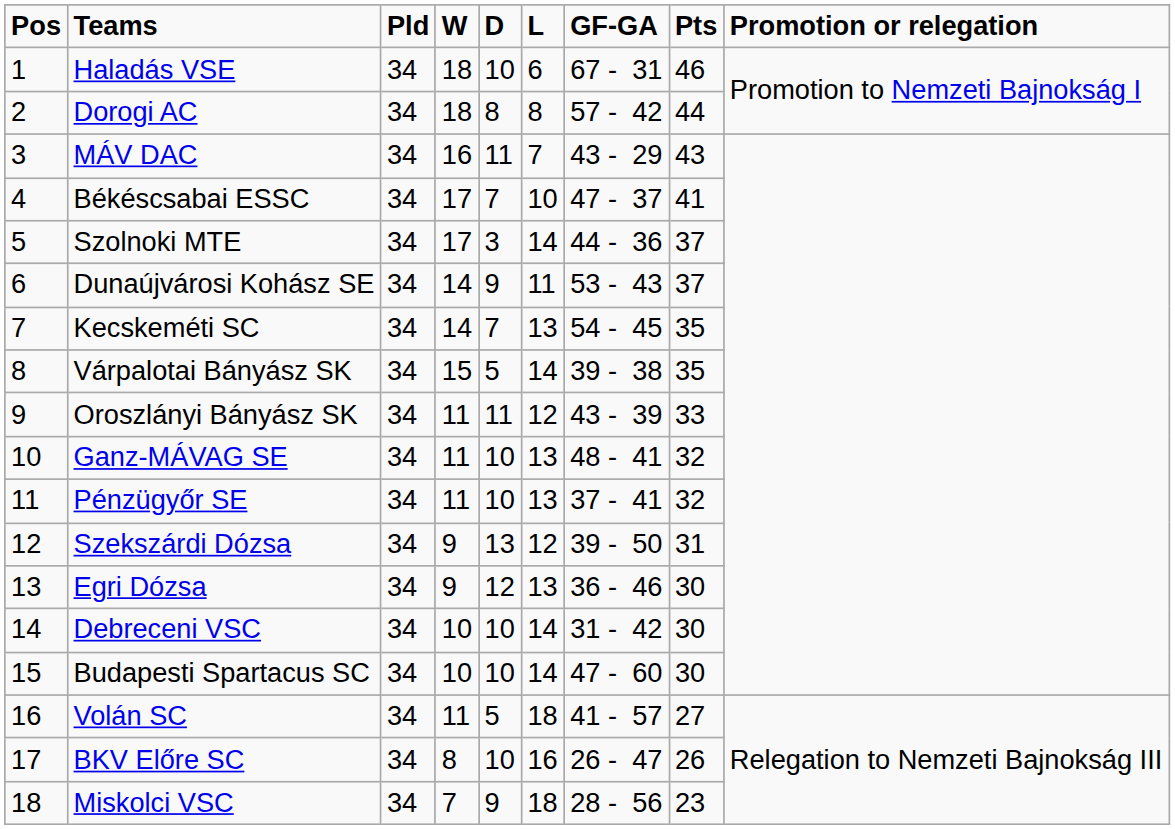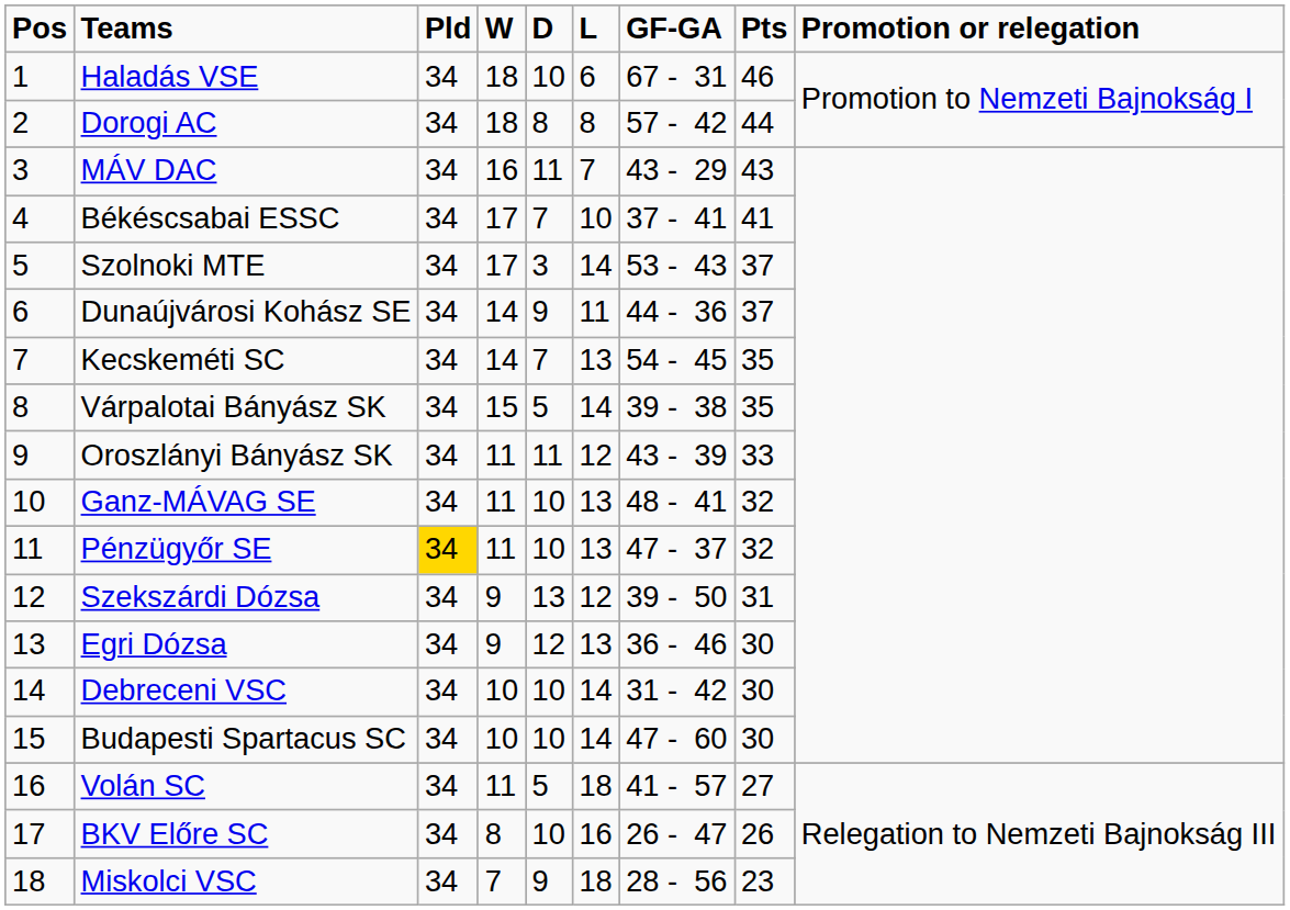Békéscsabai ESSC | GF-GA: 47 - 37 -> 37 - 41
Szolnoki MTE | GF-GA: 44 - 36 -> 53 - 43
Dunaújvárosi Kohász SE | GF-GA: 53 - 43 -> 44 - 36
Pénzügyőr SE | Pld: no background -> gold background
Pénzügyőr SE | GF-GA: 37 - 41 -> 47 - 37
